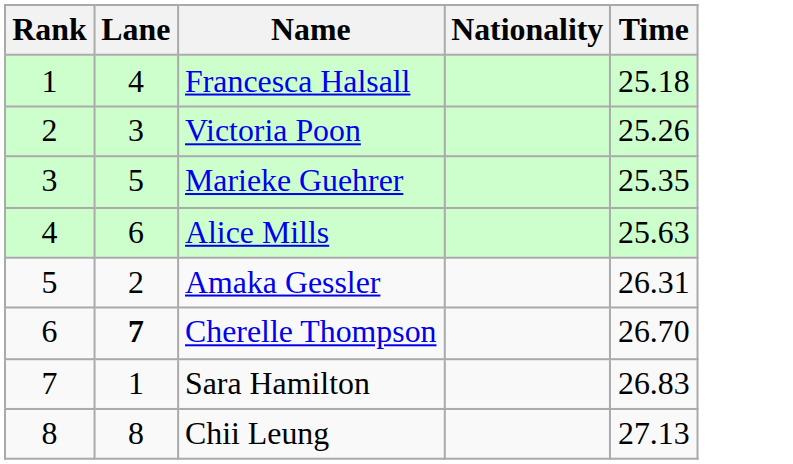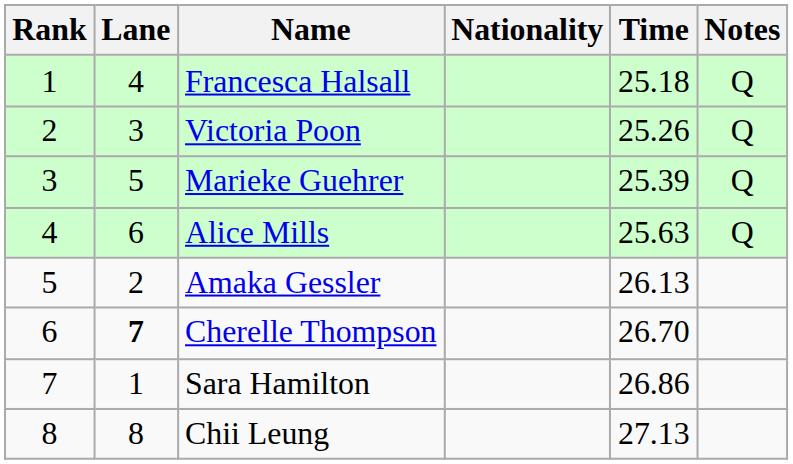+ column: Notes | Q | Q | Q | Q
Marieke Guehrer | Time: 25.35 -> 25.39
Amaka Gessler | Time: 26.31 -> 26.13
Sara Hamilton | Time: 26.83 -> 26.86
